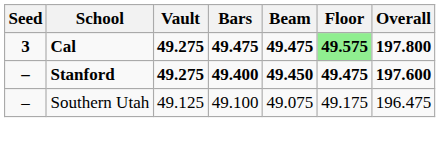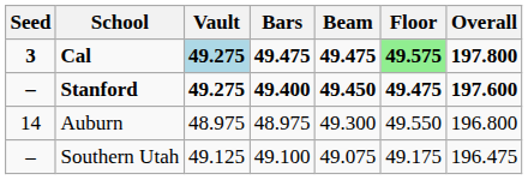Cal | Vault: no background -> lightblue background
+ row: 14 | Auburn | 48.975 | 48.975 | 49.300 | 49.550 | 196.800
